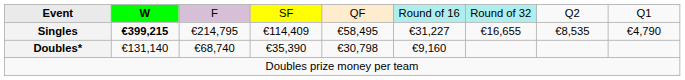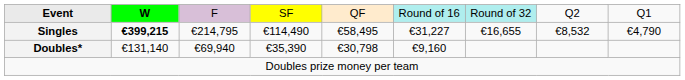Singles | column 4: €114,409 -> €114,490
Singles | column 8: €8,535 -> €8,532
Doubles* | column 3: €68,740 -> €69,940
